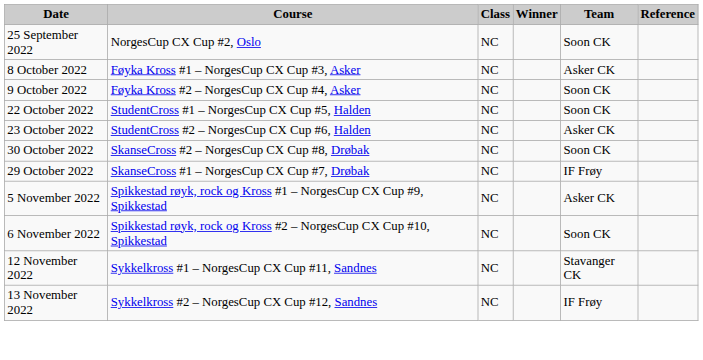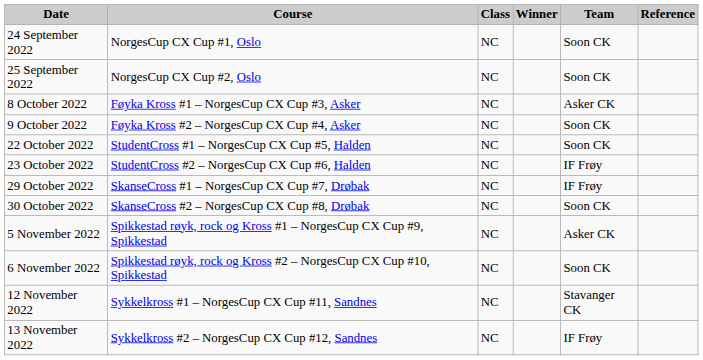+ row: 24 September 2022 | NorgesCup CX Cup #1, Oslo | NC | Soon CK
23 October 2022 | Team: Asker CK -> IF Frøy
rows swapped: 29 October 2022 <-> 30 October 2022
